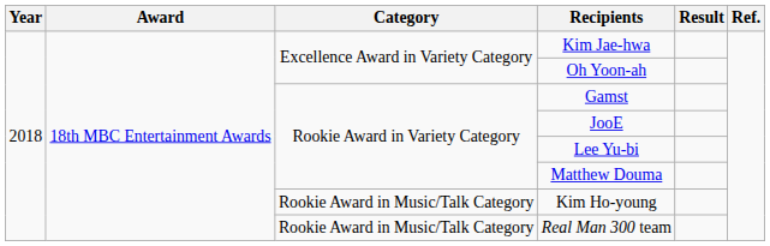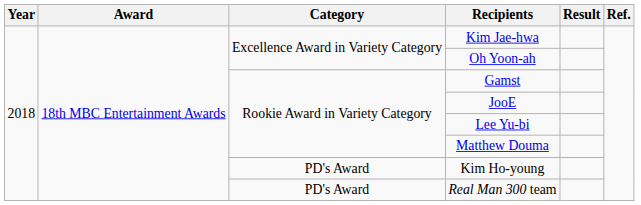Kim Ho-young | Category: Rookie Award in Music/Talk Category -> PD's Award
Real Man 300 team | Category: Rookie Award in Music/Talk Category -> PD's Award
